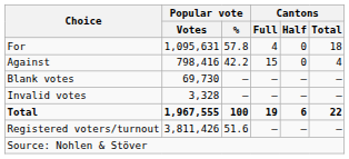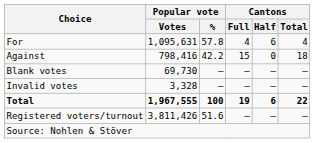For | Cantons / Half: 0 -> 6
For | Cantons / Total: 18 -> 4
Against | Cantons / Total: 4 -> 18
